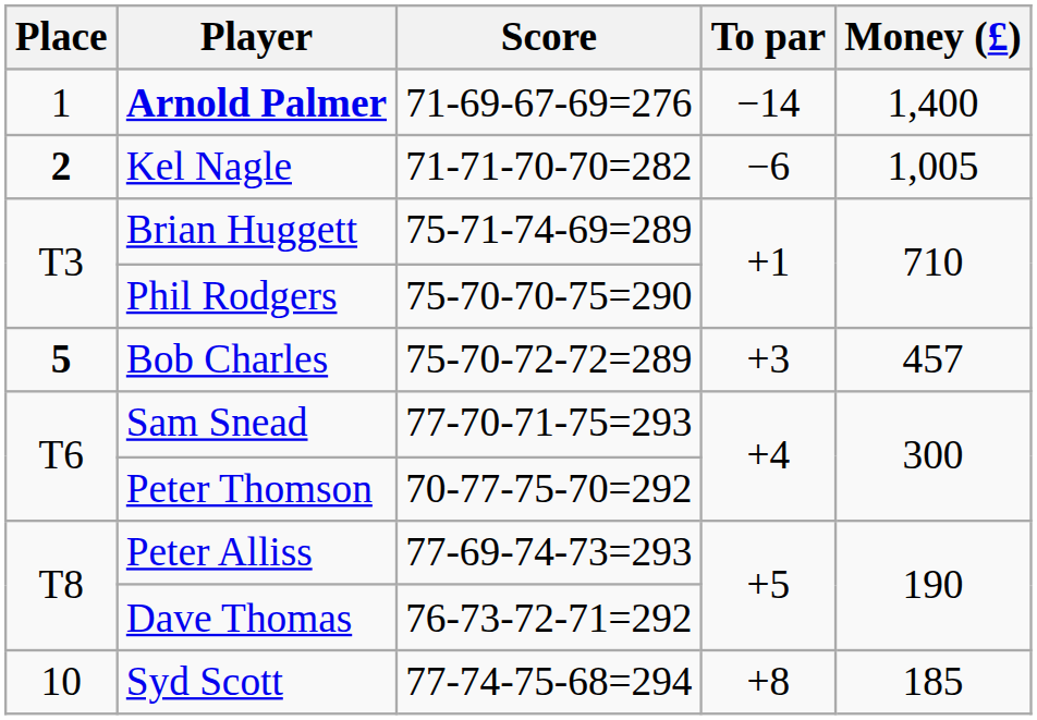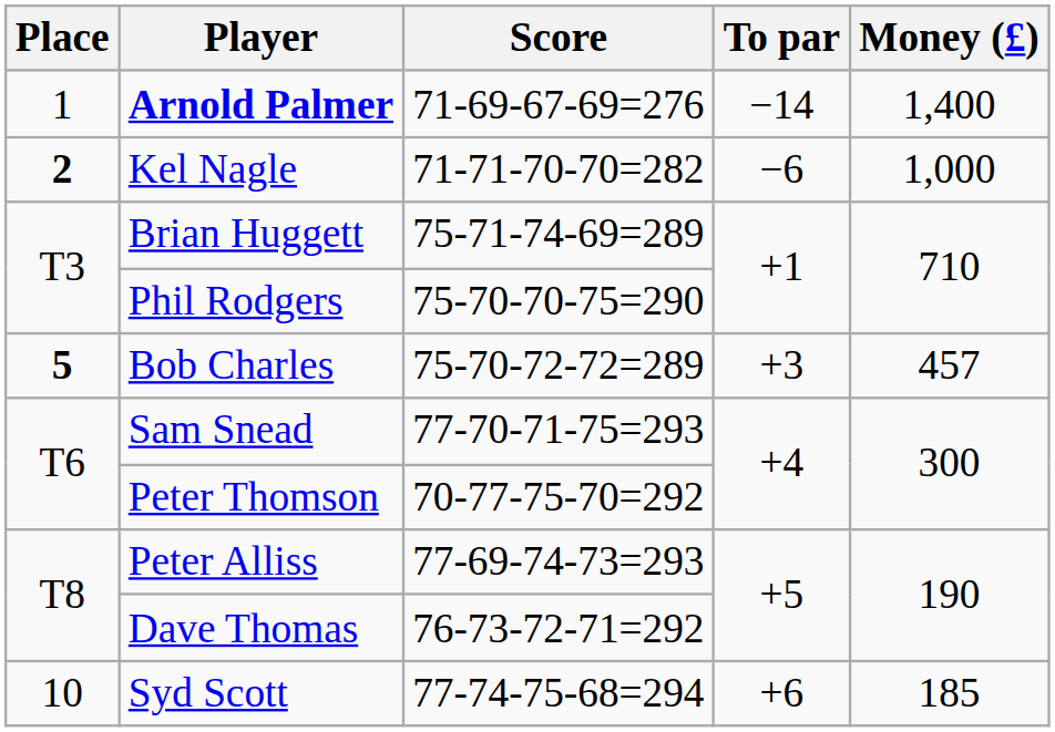Kel Nagle | Money (£): 1,005 -> 1,000
Syd Scott | To par: +8 -> +6
